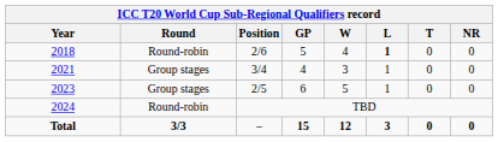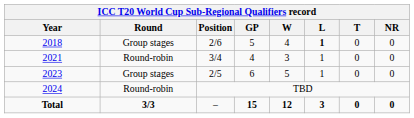2018 | ICC T20 World Cup Sub-Regional Qualifiers record / Round: Round-robin -> Group stages
2021 | ICC T20 World Cup Sub-Regional Qualifiers record / Round: Group stages -> Round-robin
